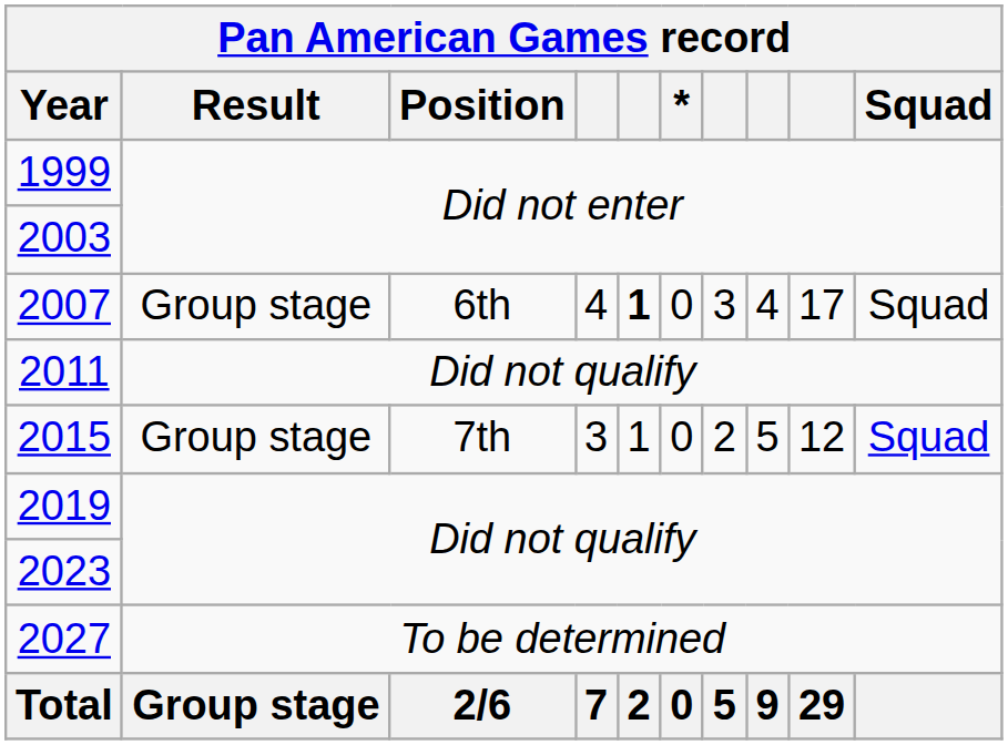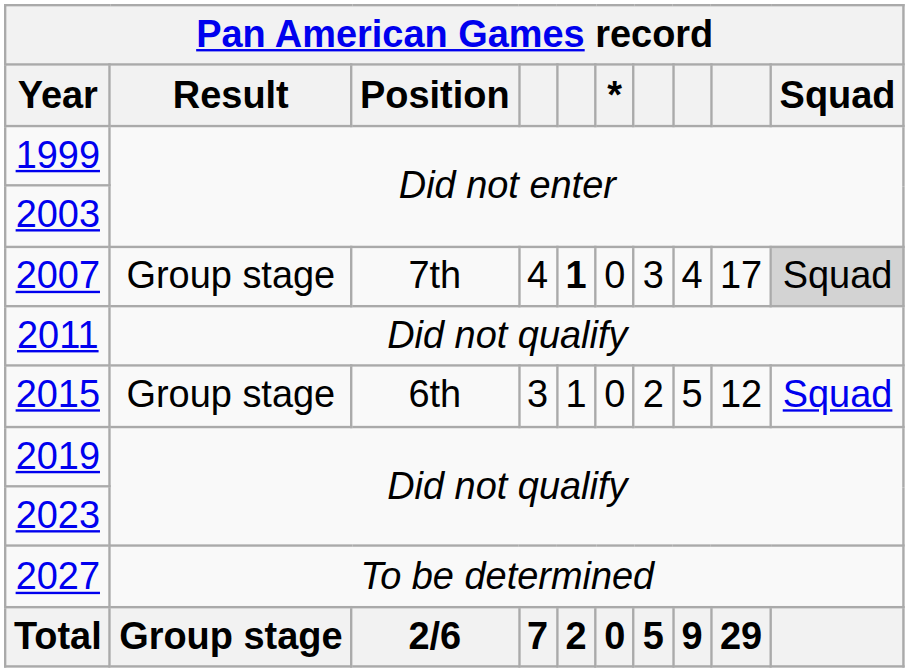2007 | Position: 6th -> 7th
2007 | Squad: no background -> lightgrey background
2015 | Position: 7th -> 6th
